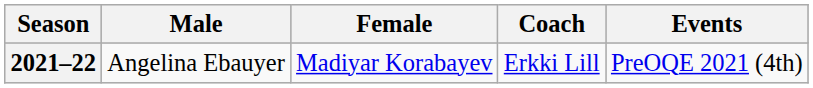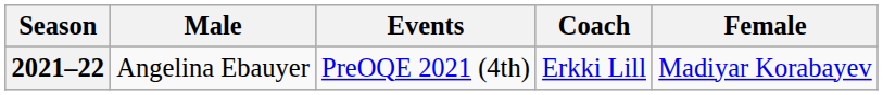columns swapped: Female <-> Events
